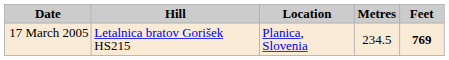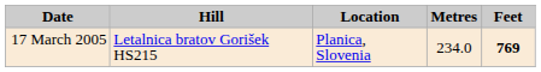17 March 2005 | Metres: 234.5 -> 234.0
